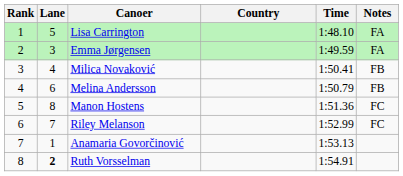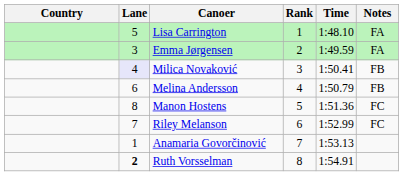columns swapped: Rank <-> Country
Milica Novaković | Lane: no background -> lavender background
